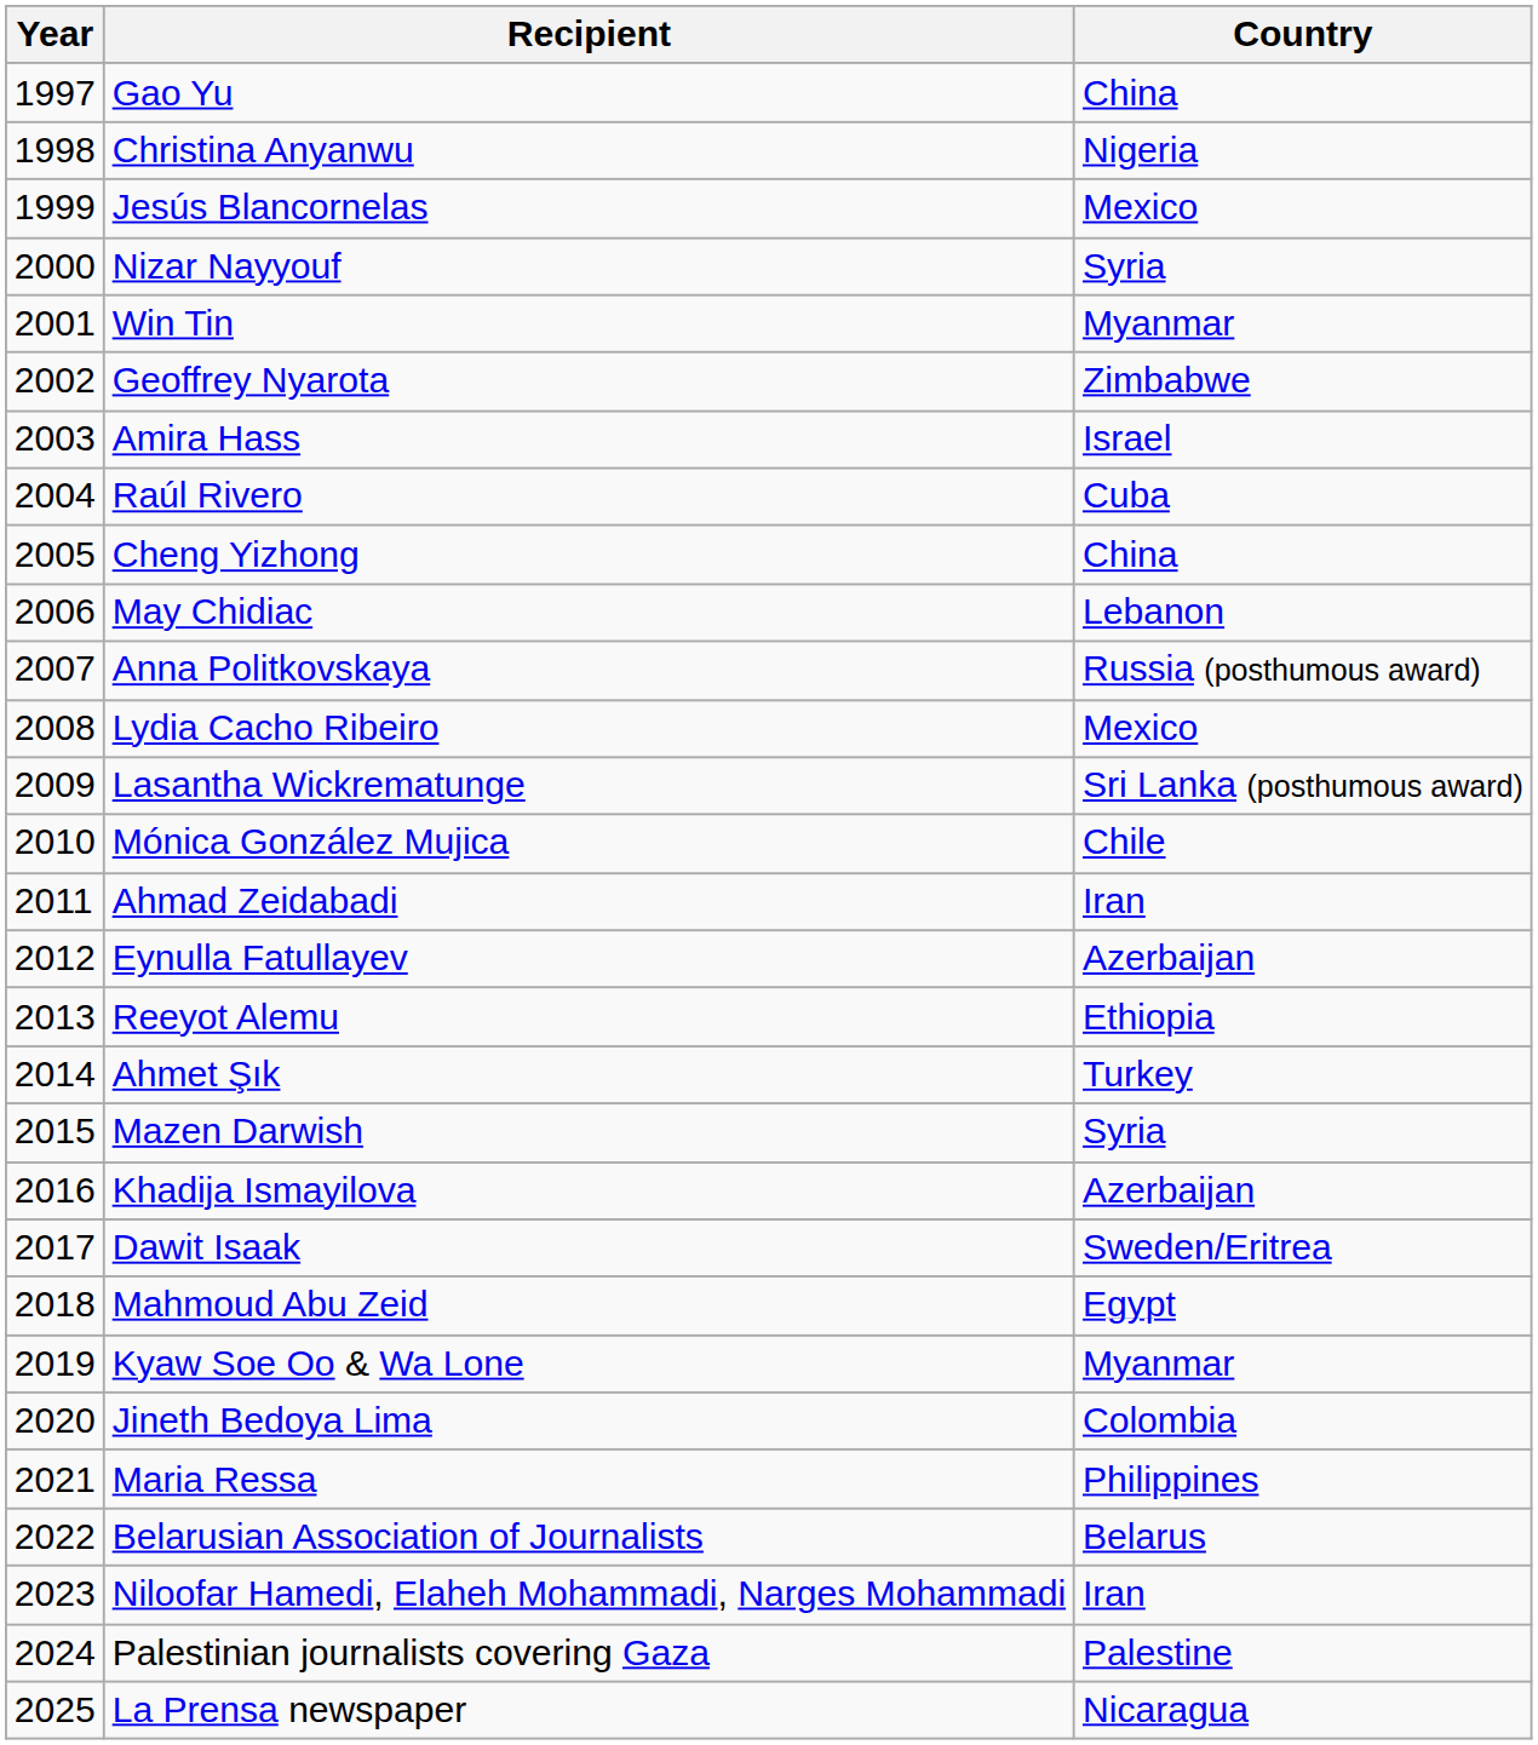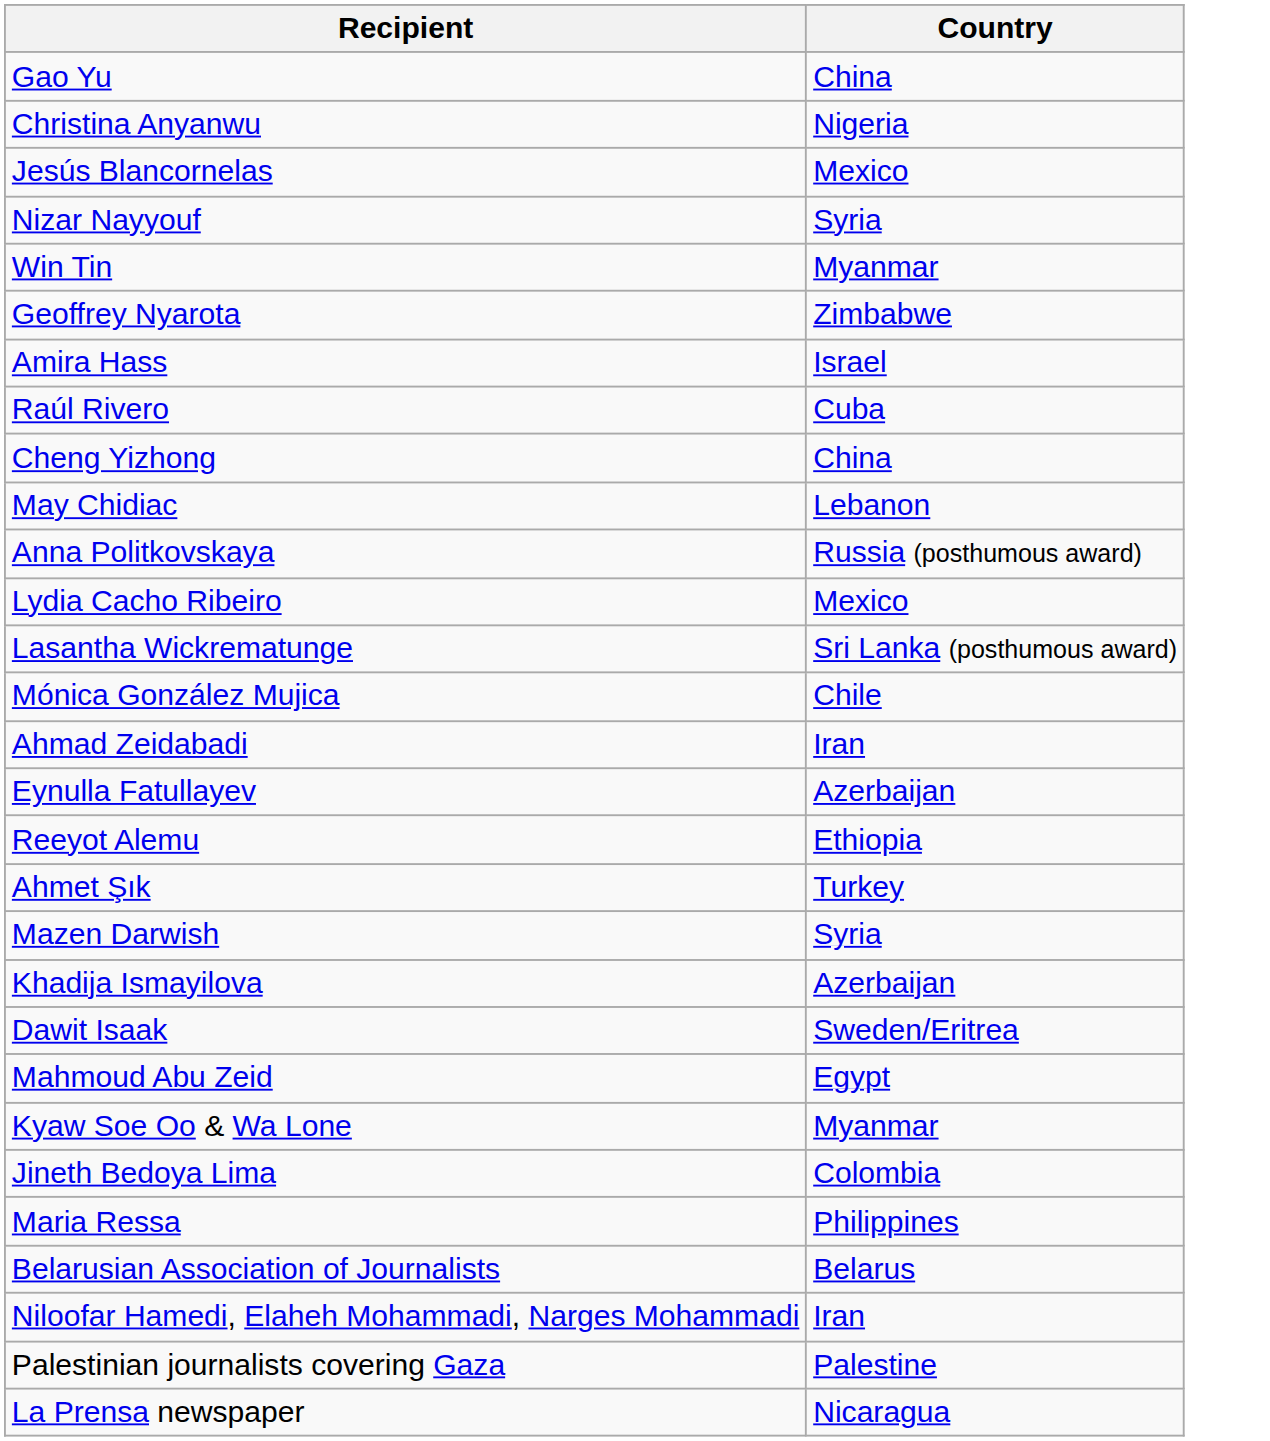- column: Year | 1997 | 1998 | 1999 | 2000 | 2001 | 2002 | 2003 | 2004 | 2005 | 2006 | 2007 | 2008 | 2009 | 2010 | 2011 | 2012 | 2013 | 2014 | 2015 | 2016 | 2017 | 2018 | 2019 | 2020 | 2021 | 2022 | 2023 | 2024 | 2025
